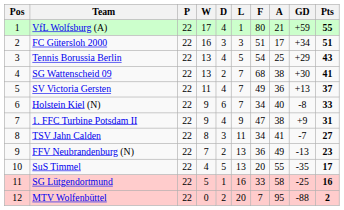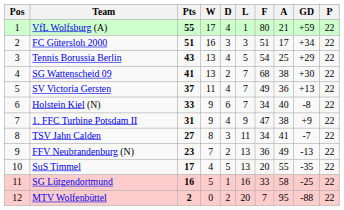columns swapped: P <-> Pts
